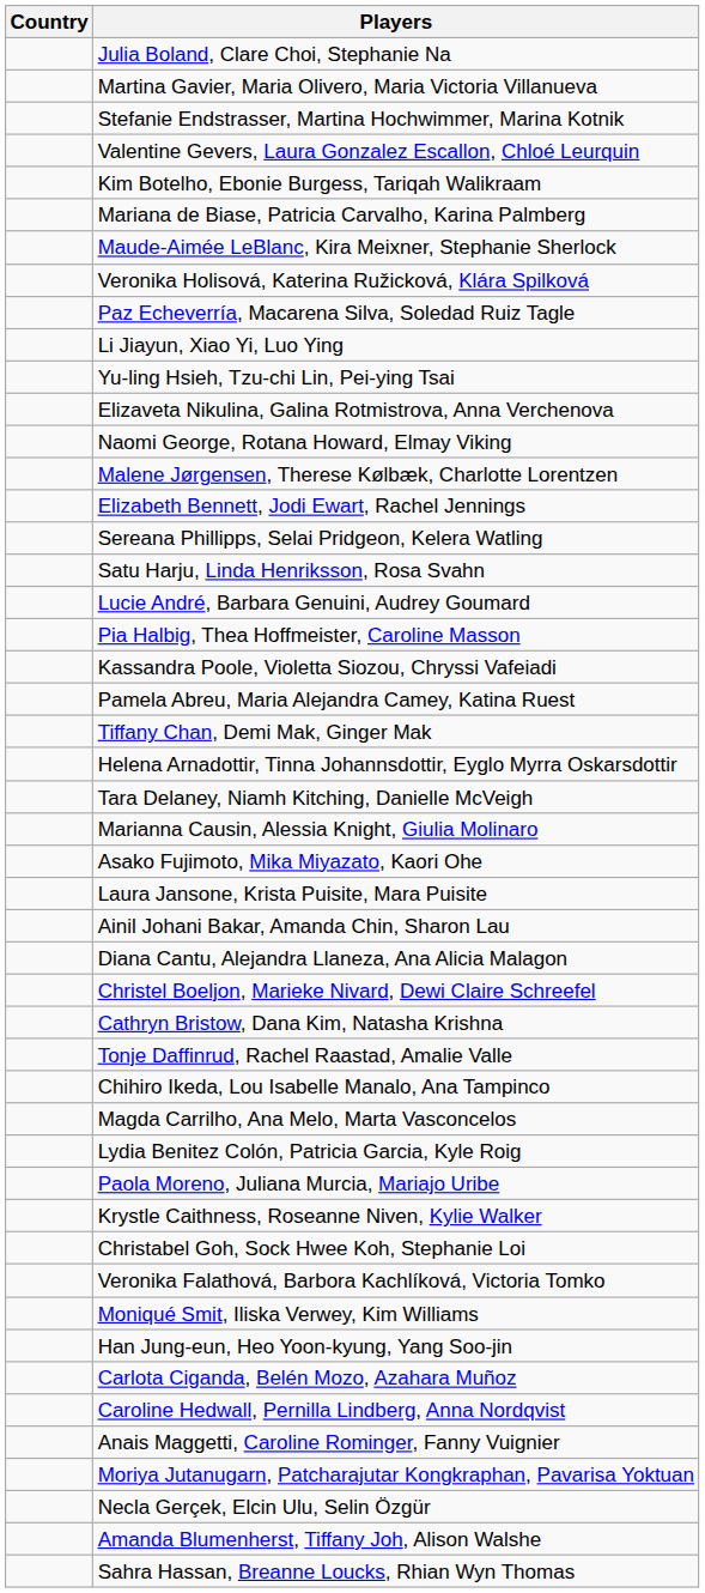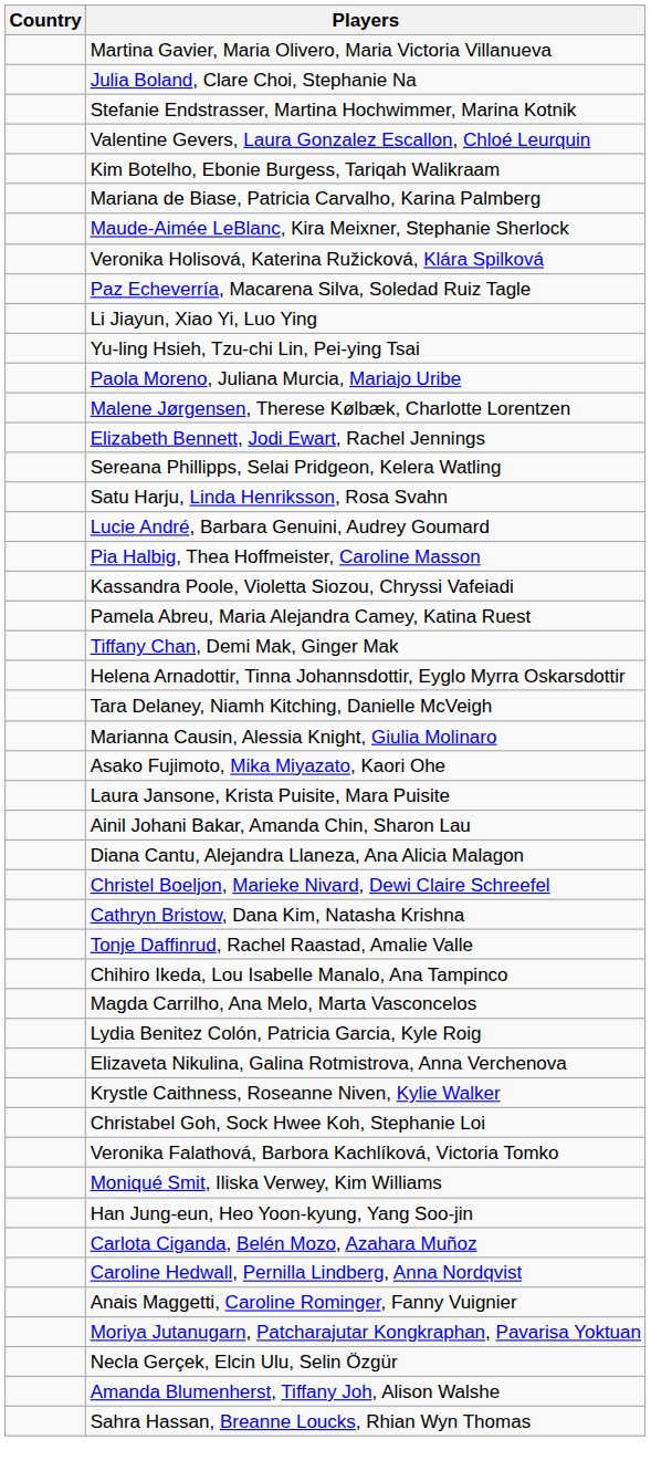rows swapped: Martina Gavier, Maria Olivero, Maria Victoria Villanueva <-> Julia Boland, Clare Choi, Stephanie Na
rows swapped: Paola Moreno, Juliana Murcia, Mariajo Uribe <-> Elizaveta Nikulina, Galina Rotmistrova, Anna Verchenova
- row: Naomi George, Rotana Howard, Elmay Viking
